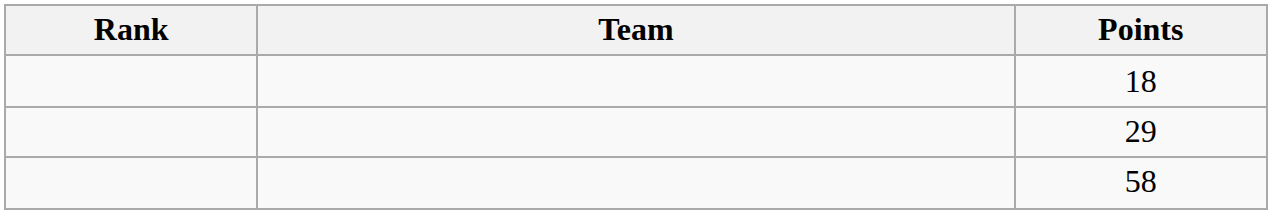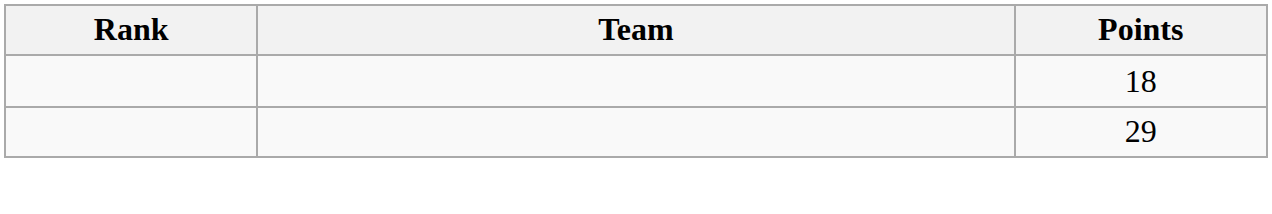- row: 58
